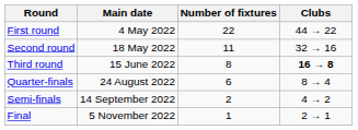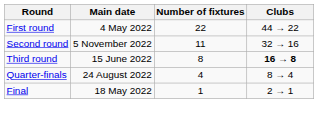Second round | Main date: 18 May 2022 -> 5 November 2022
Quarter-finals | Number of fixtures: 6 -> 4
- row: Semi-finals | 14 September 2022 | 2 | 4 → 2
Final | Main date: 5 November 2022 -> 18 May 2022
